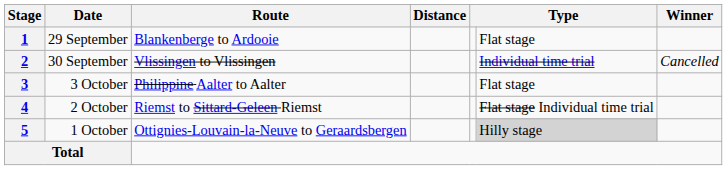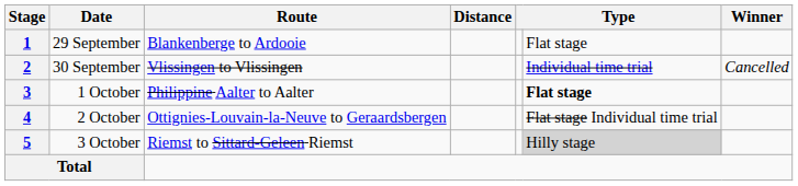3 | Date: 3 October -> 1 October
3 | column 6: normal -> bold
4 | Route: Riemst to Sittard-Geleen Riemst -> Ottignies-Louvain-la-Neuve to Geraardsbergen
5 | Date: 1 October -> 3 October
5 | Route: Ottignies-Louvain-la-Neuve to Geraardsbergen -> Riemst to Sittard-Geleen Riemst
